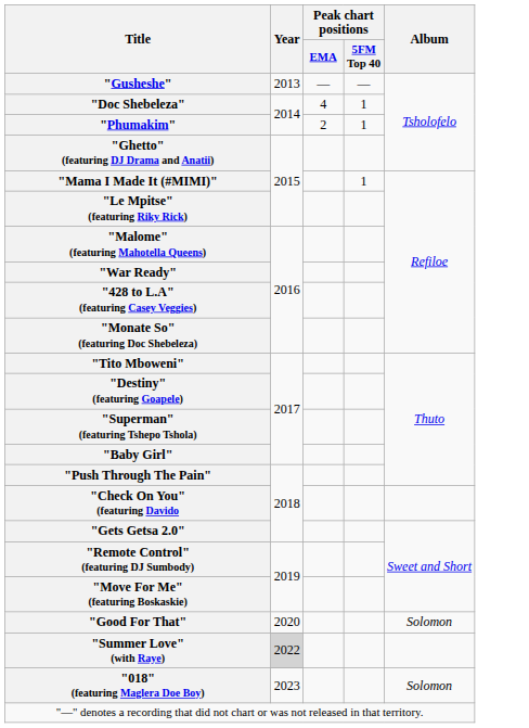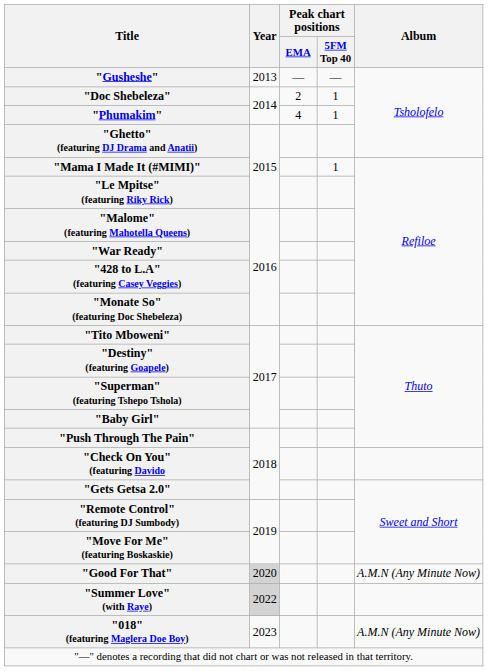"Doc Shebeleza" | Peak chart positions / EMA: 4 -> 2
"Phumakim" | Peak chart positions / EMA: 2 -> 4
"Good For That" | Year: no background -> lightgrey background
"Good For That" | Album: Solomon -> A.M.N (Any Minute Now)
"018" (featuring Maglera Doe Boy) | Album: Solomon -> A.M.N (Any Minute Now)
